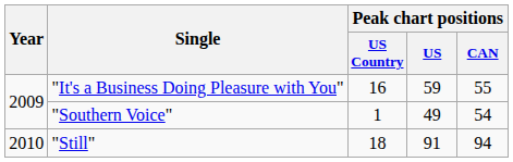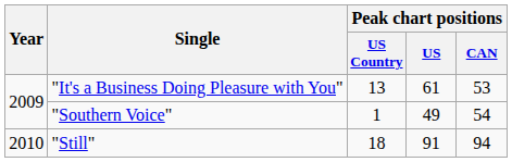"It's a Business Doing Pleasure with You" | Peak chart positions / US Country: 16 -> 13
"It's a Business Doing Pleasure with You" | Peak chart positions / US: 59 -> 61
"It's a Business Doing Pleasure with You" | Peak chart positions / CAN: 55 -> 53
